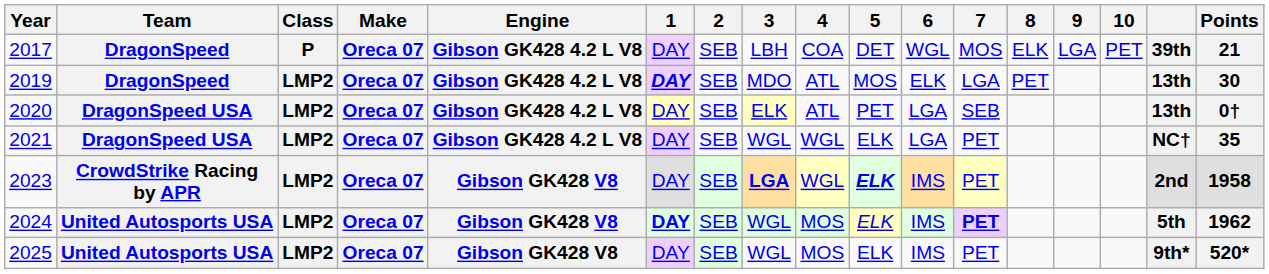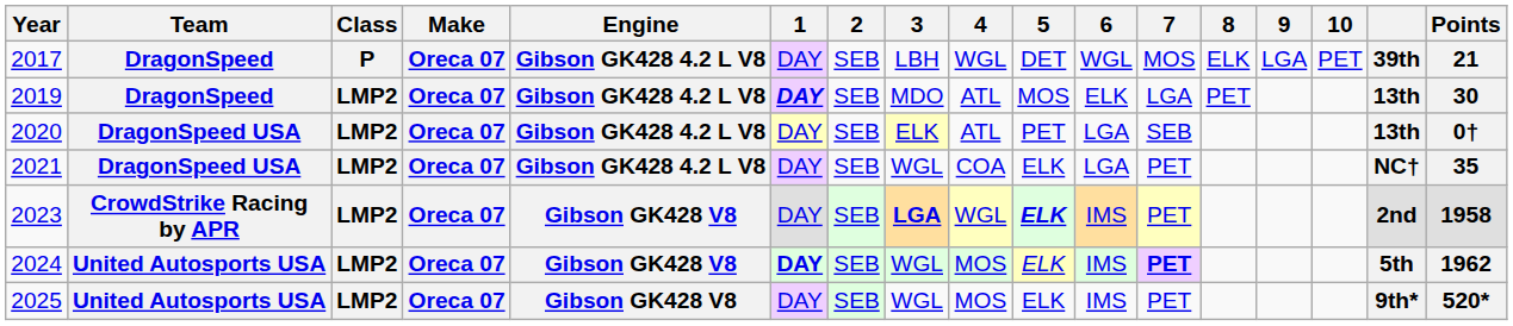2017 | 4: COA -> WGL
2021 | 4: WGL -> COA
